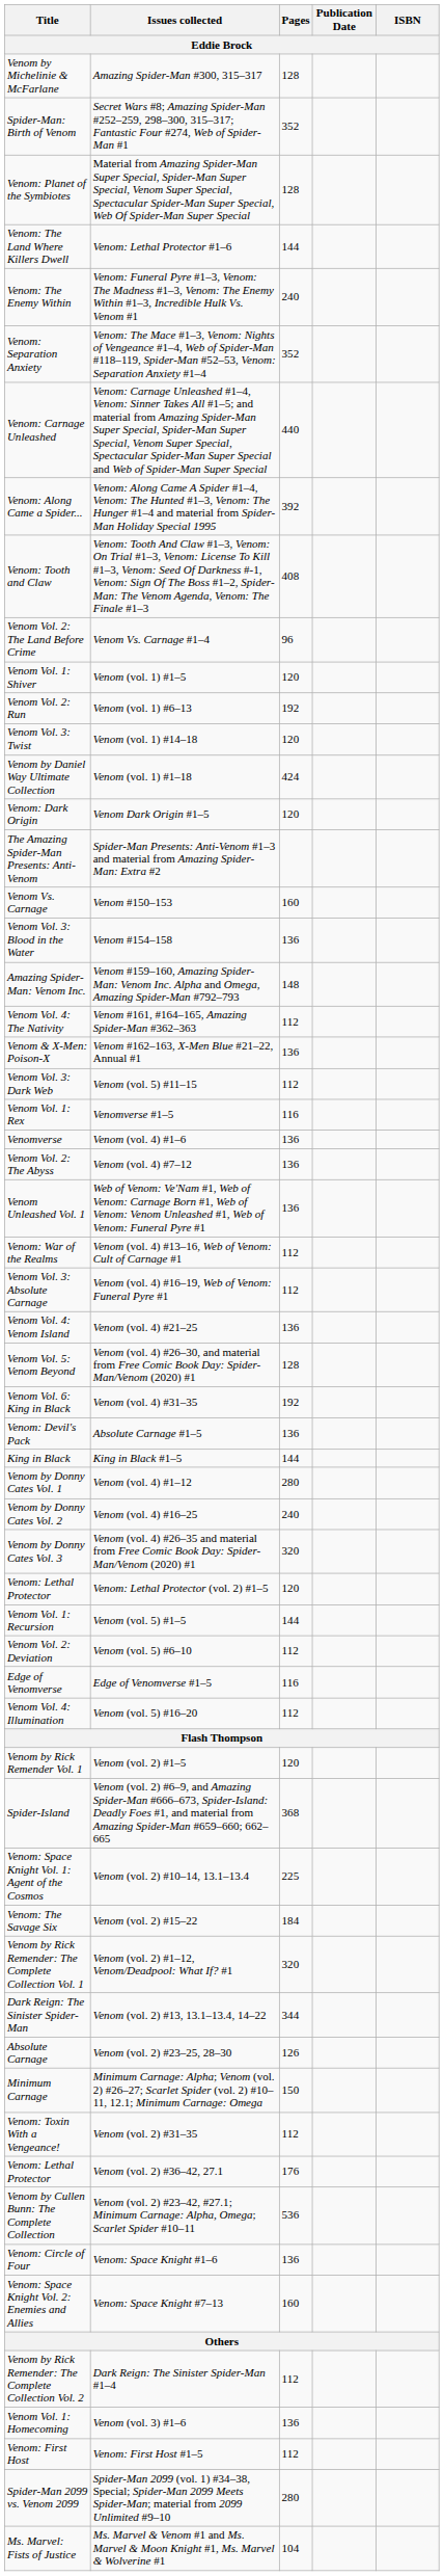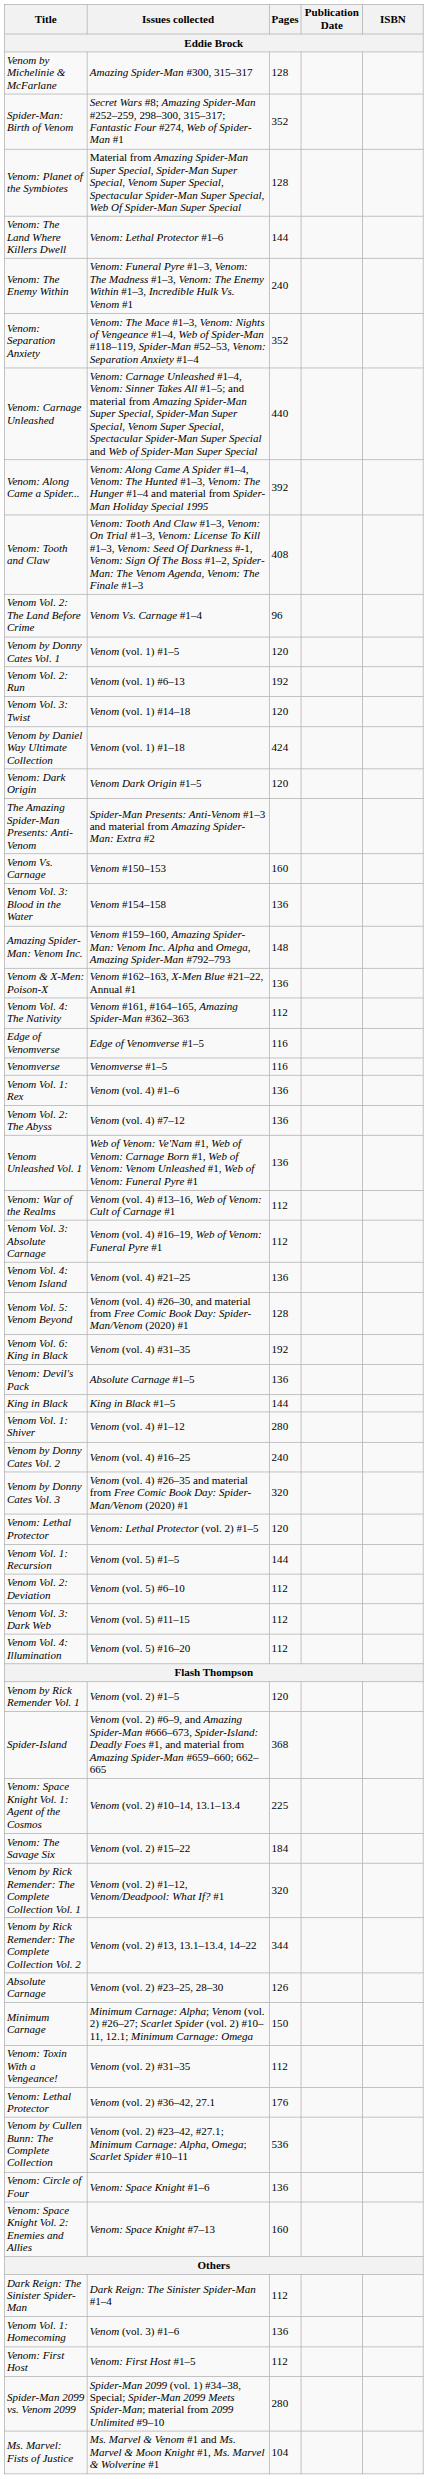Venom (vol. 1) #1–5 | Title: Venom Vol. 1: Shiver -> Venom by Donny Cates Vol. 1
rows swapped: Venom #161, #164–165, Amazing Spider-Man #362–363 <-> Venom #162–163, X-Men Blue #21–22, Annual #1
rows swapped: Edge of Venomverse #1–5 <-> Venom (vol. 5) #11–15
Venomverse #1–5 | Title: Venom Vol. 1: Rex -> Venomverse
Venom (vol. 4) #1–6 | Title: Venomverse -> Venom Vol. 1: Rex
Venom (vol. 4) #1–12 | Title: Venom by Donny Cates Vol. 1 -> Venom Vol. 1: Shiver
Venom (vol. 2) #13, 13.1–13.4, 14–22 | Title: Dark Reign: The Sinister Spider-Man -> Venom by Rick Remender: The Complete Collection Vol. 2
Dark Reign: The Sinister Spider-Man #1–4 | Title: Venom by Rick Remender: The Complete Collection Vol. 2 -> Dark Reign: The Sinister Spider-Man
